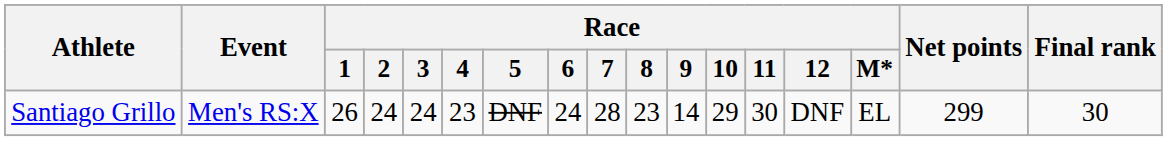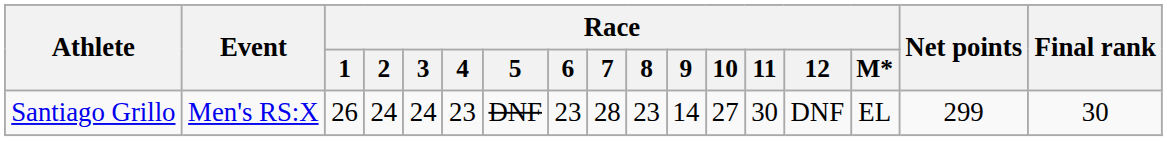Santiago Grillo | Race / 6: 24 -> 23
Santiago Grillo | Race / 10: 29 -> 27
